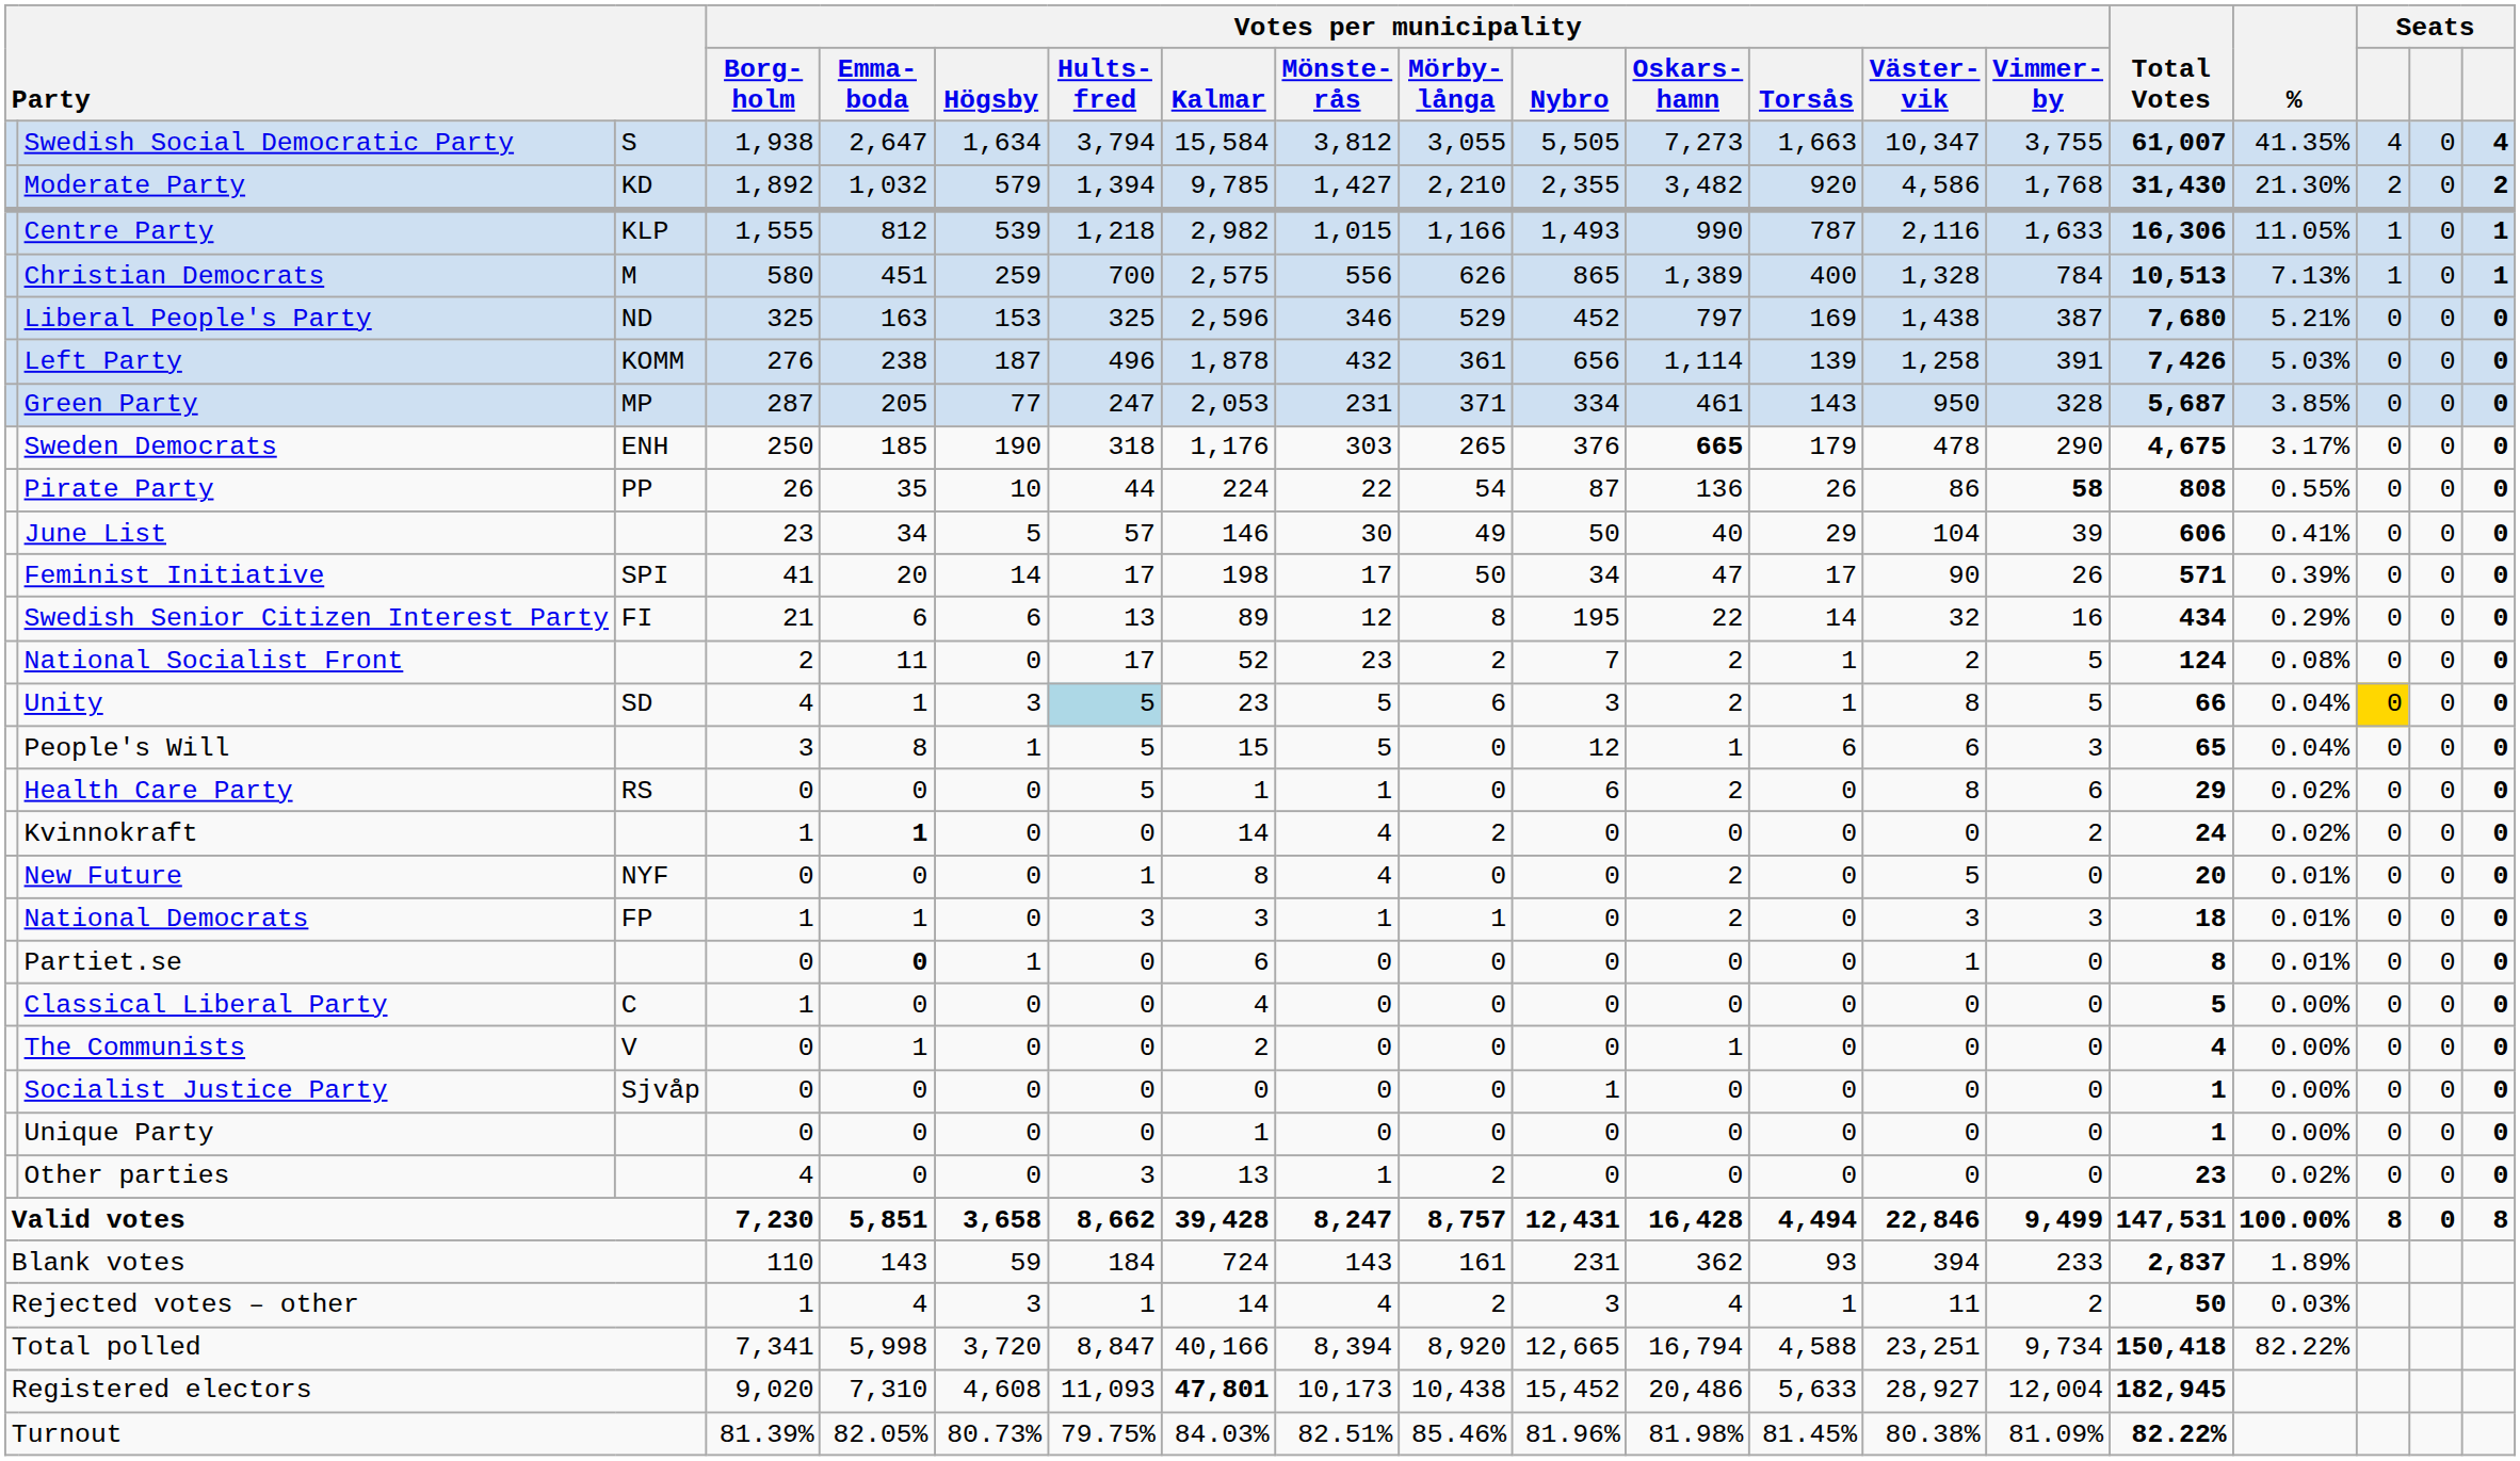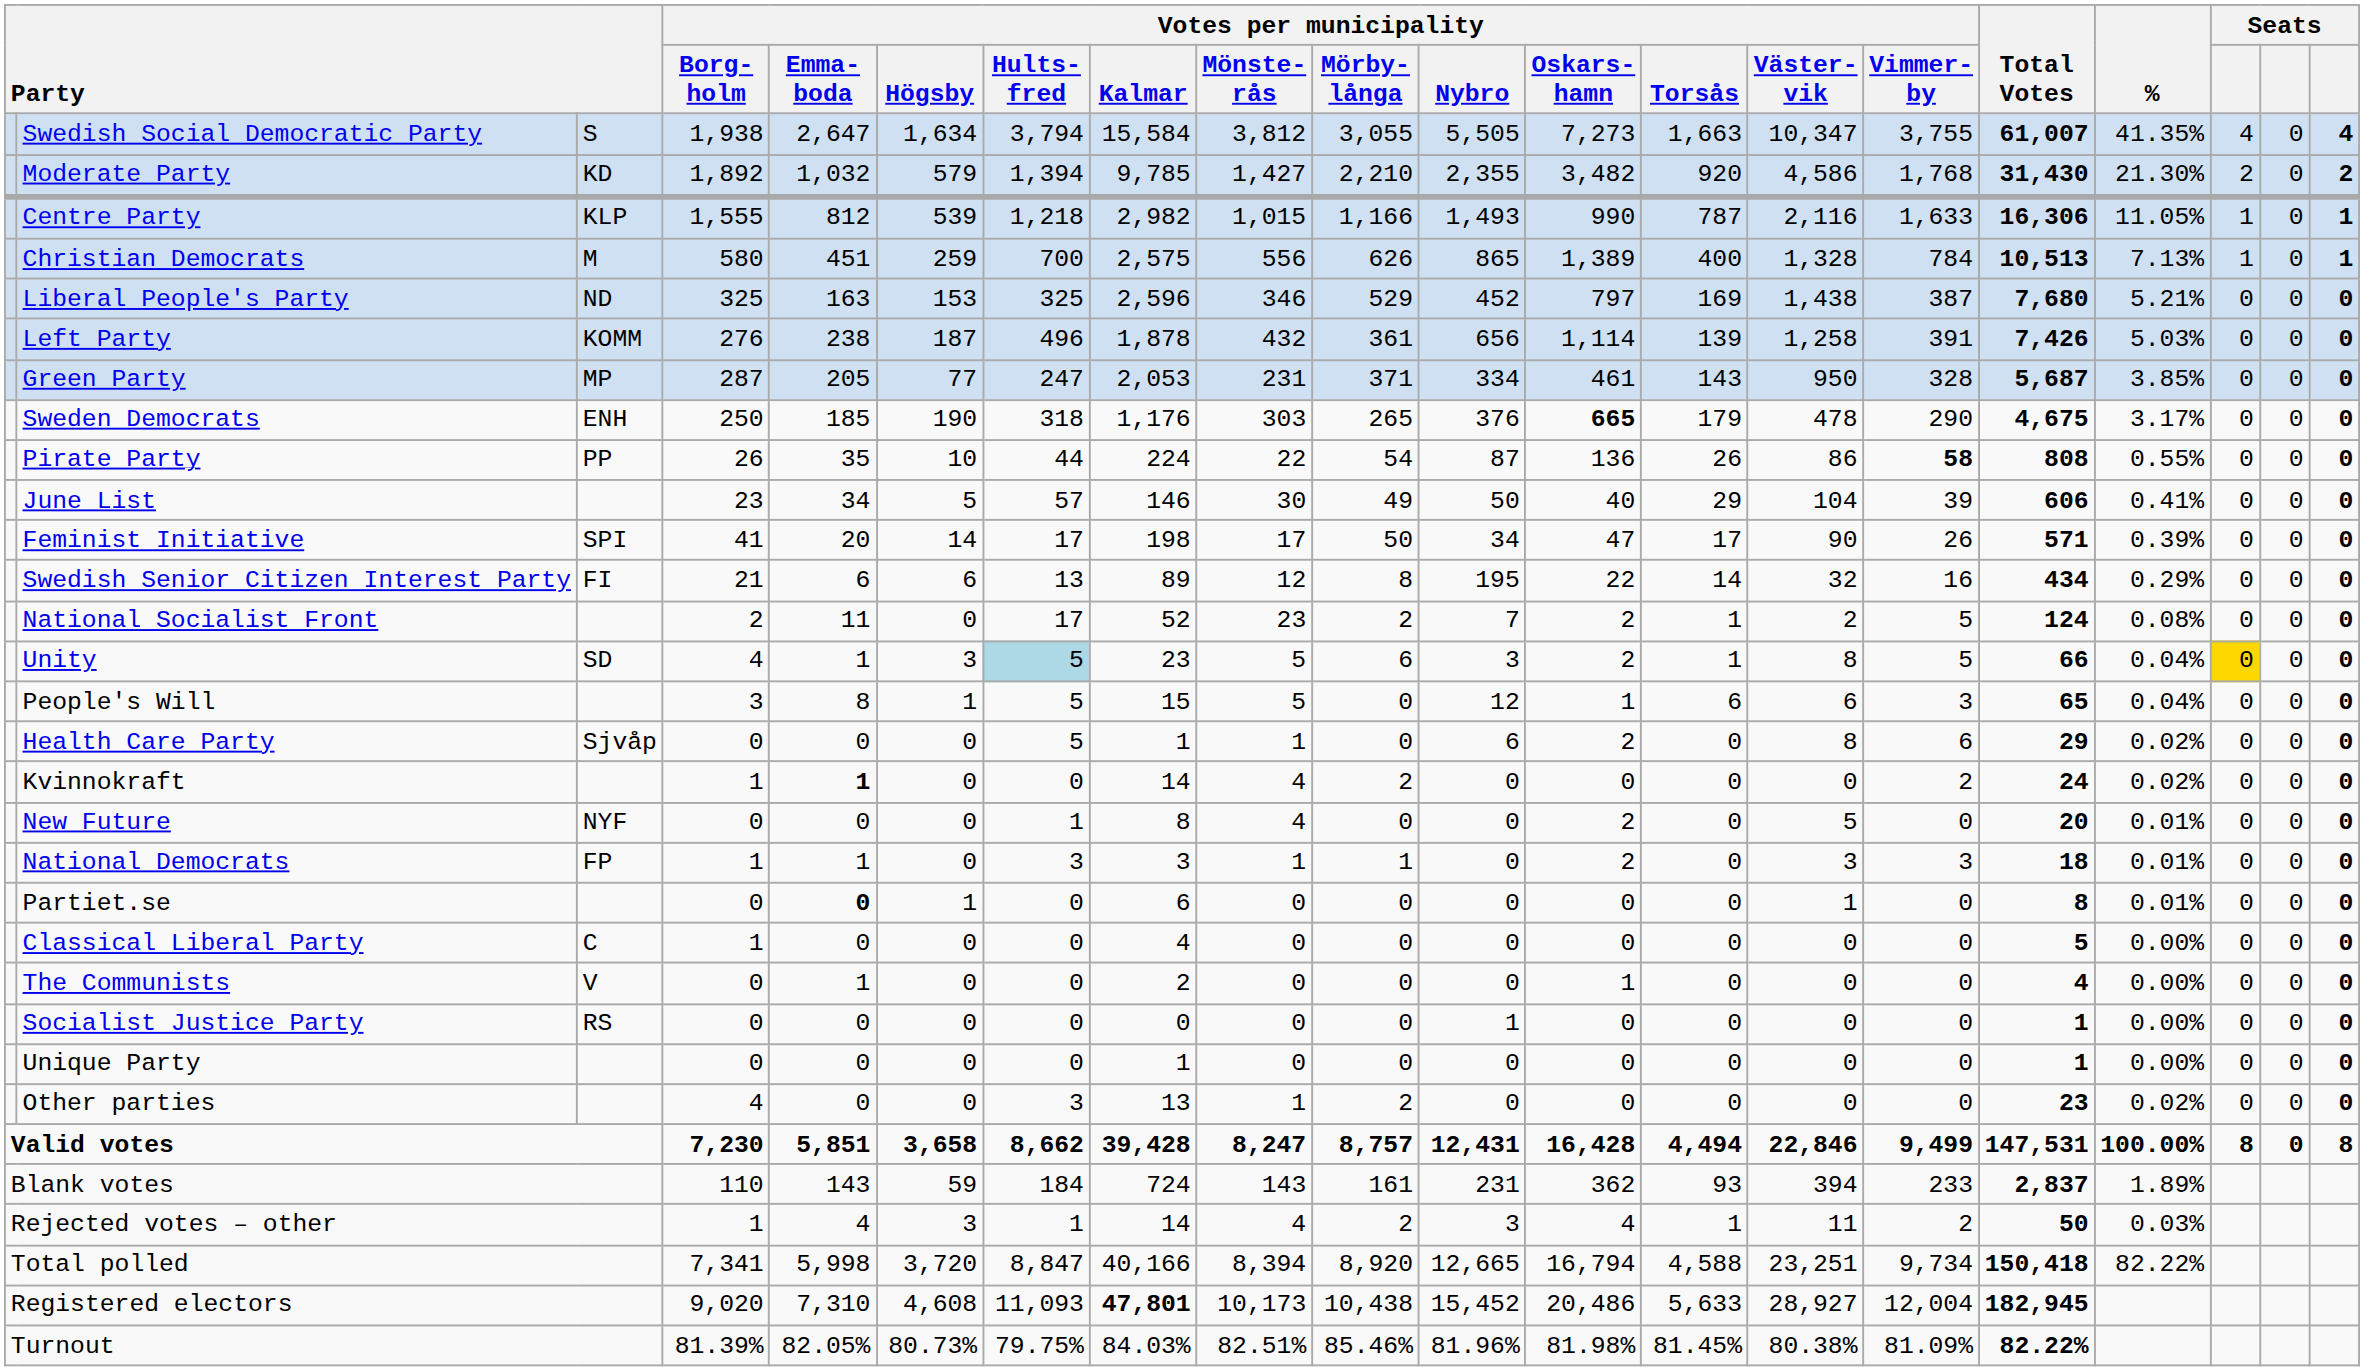Health Care Party | column 3: RS -> Sjvåp
Socialist Justice Party | column 3: Sjvåp -> RS
